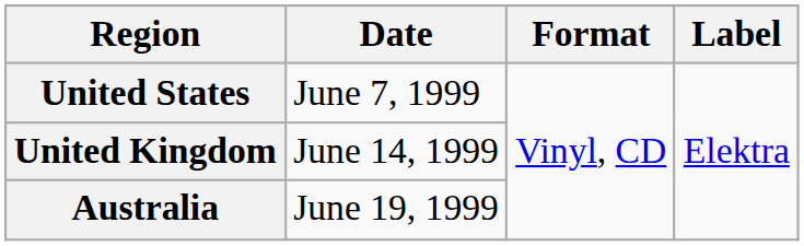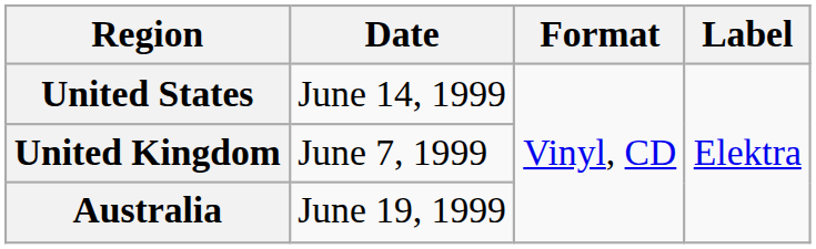United States | Date: June 7, 1999 -> June 14, 1999
United Kingdom | Date: June 14, 1999 -> June 7, 1999
